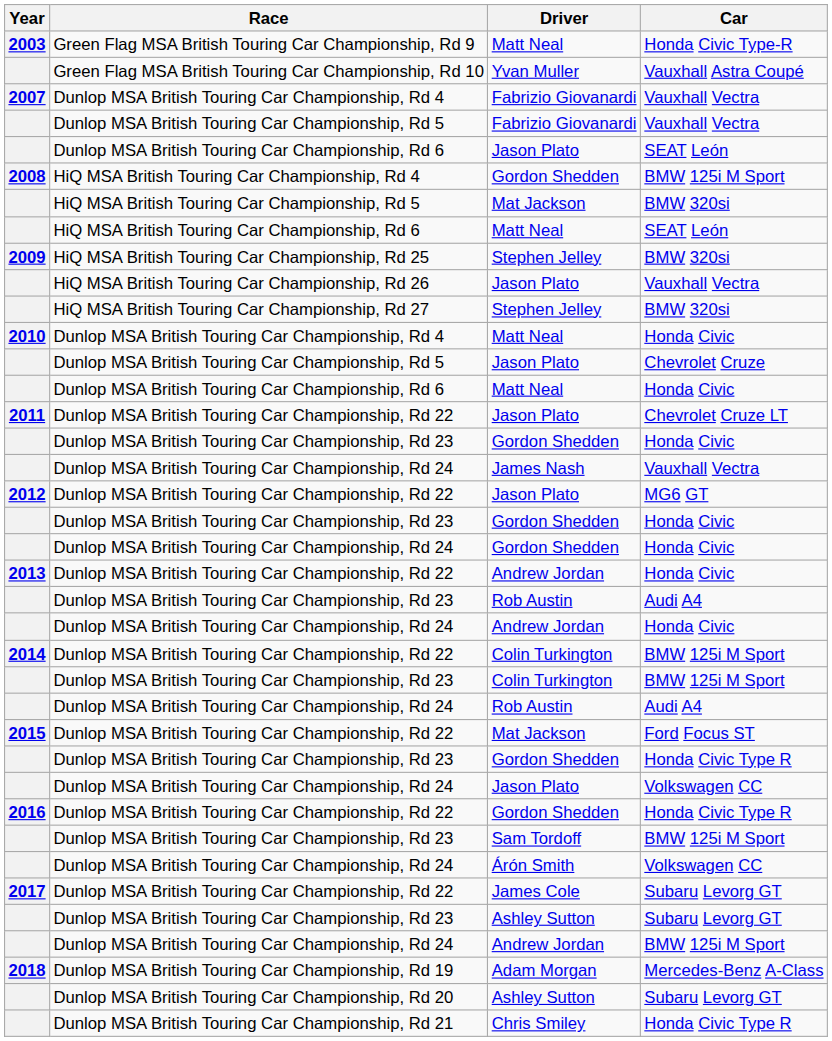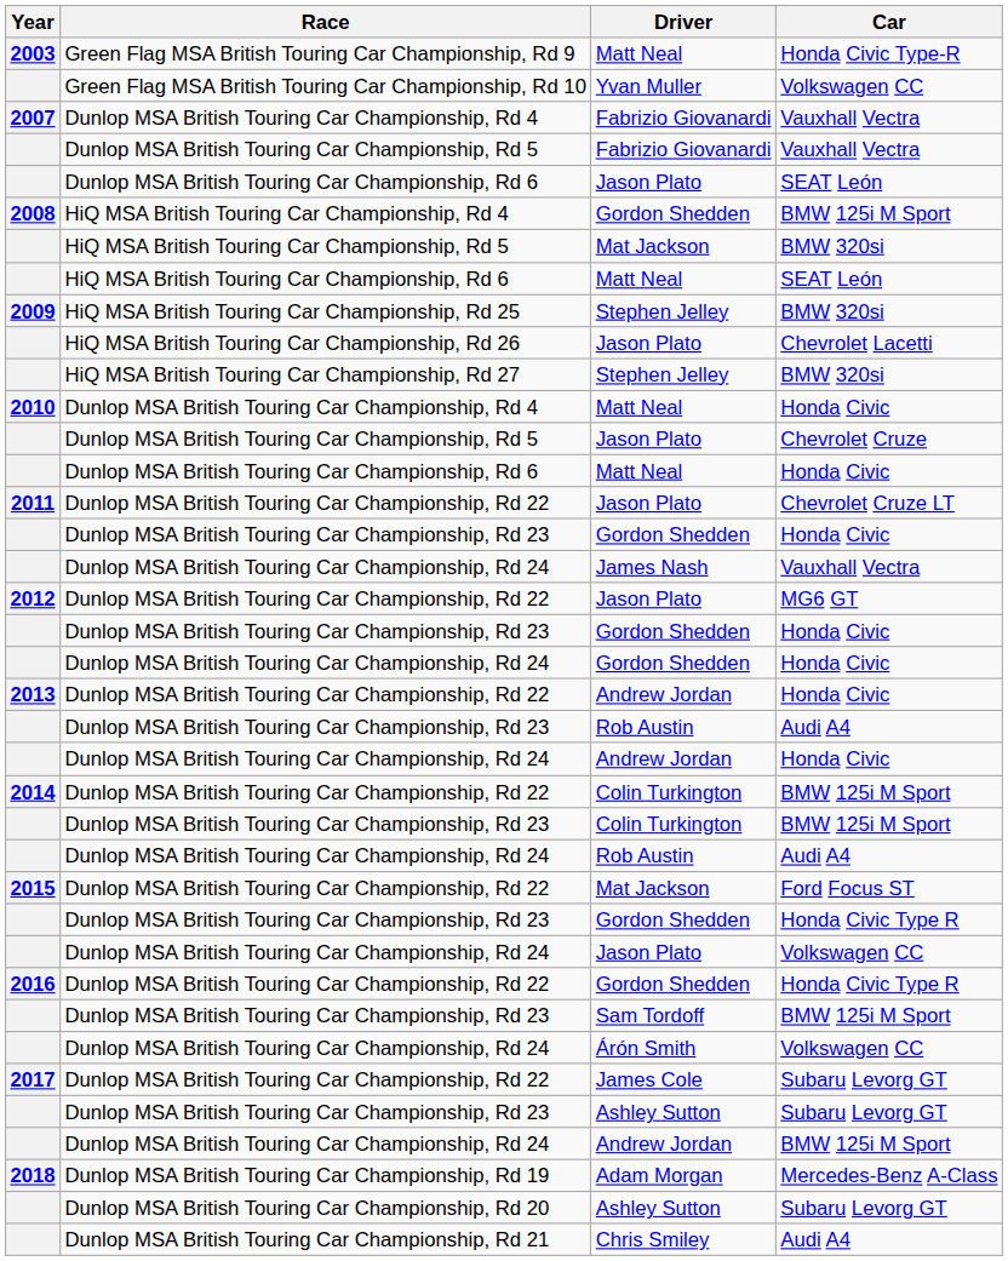Green Flag MSA British Touring Car Championship, Rd 10 | Car: Vauxhall Astra Coupé -> Volkswagen CC
HiQ MSA British Touring Car Championship, Rd 26 | Car: Vauxhall Vectra -> Chevrolet Lacetti
Dunlop MSA British Touring Car Championship, Rd 21 | Car: Honda Civic Type R -> Audi A4
